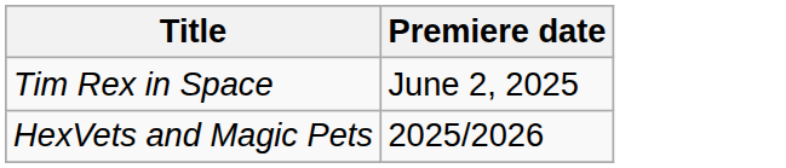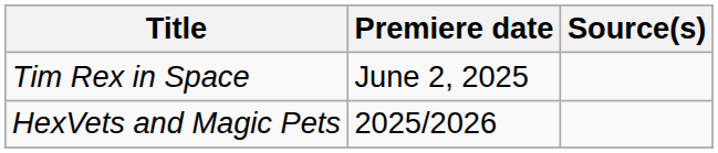+ column: Source(s)
